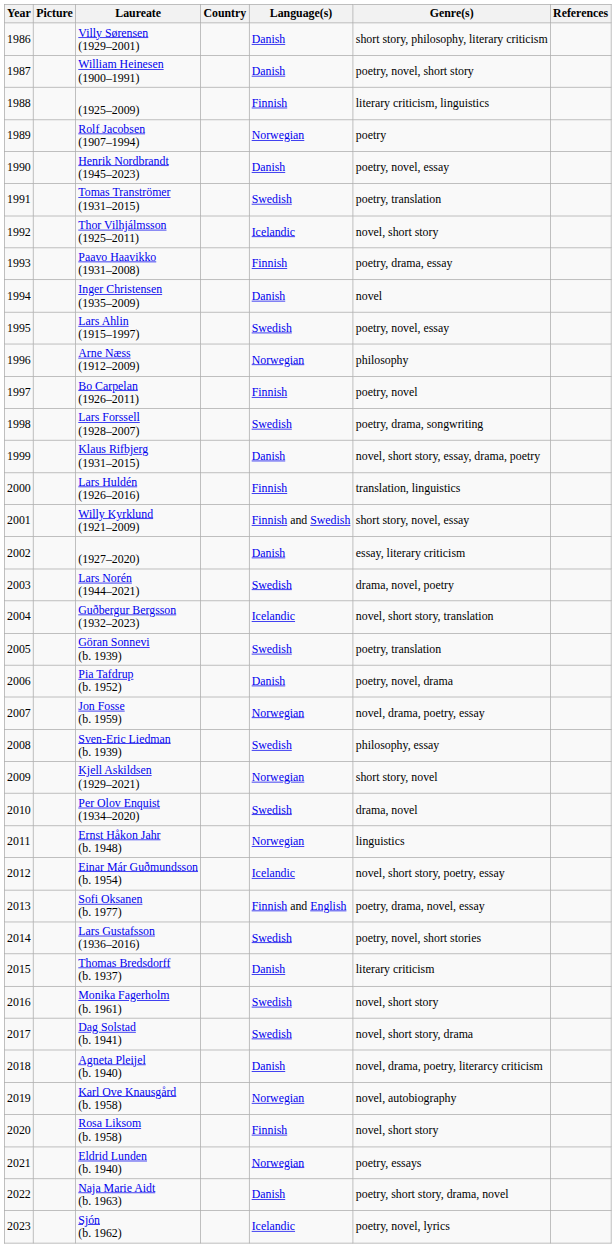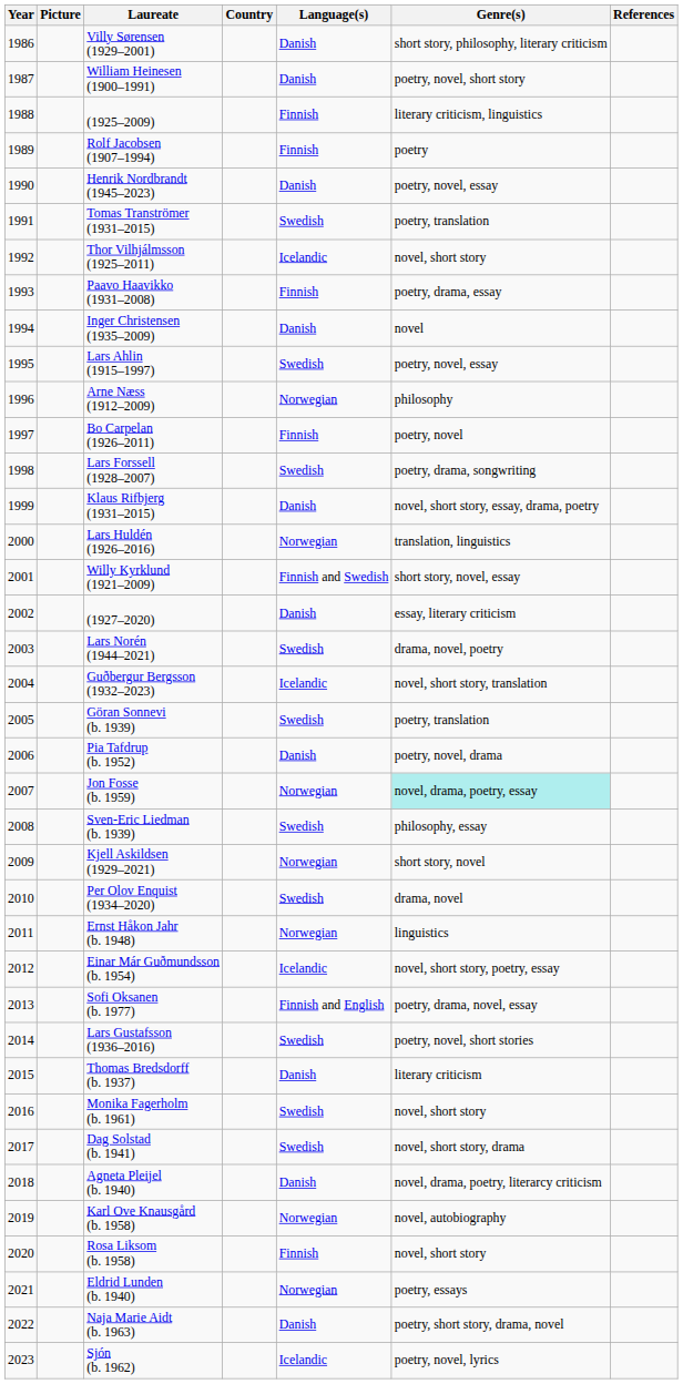Rolf Jacobsen (1907–1994) | Language(s): Norwegian -> Finnish
Lars Huldén (1926–2016) | Language(s): Finnish -> Norwegian
Jon Fosse (b. 1959) | Genre(s): no background -> paleturquoise background
